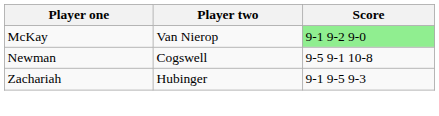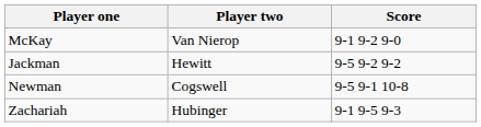McKay | Score: lightgreen background -> no background
+ row: Jackman | Hewitt | 9-5 9-2 9-2
